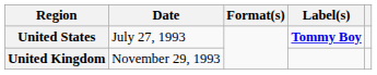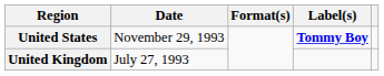United States | Date: July 27, 1993 -> November 29, 1993
United Kingdom | Date: November 29, 1993 -> July 27, 1993
